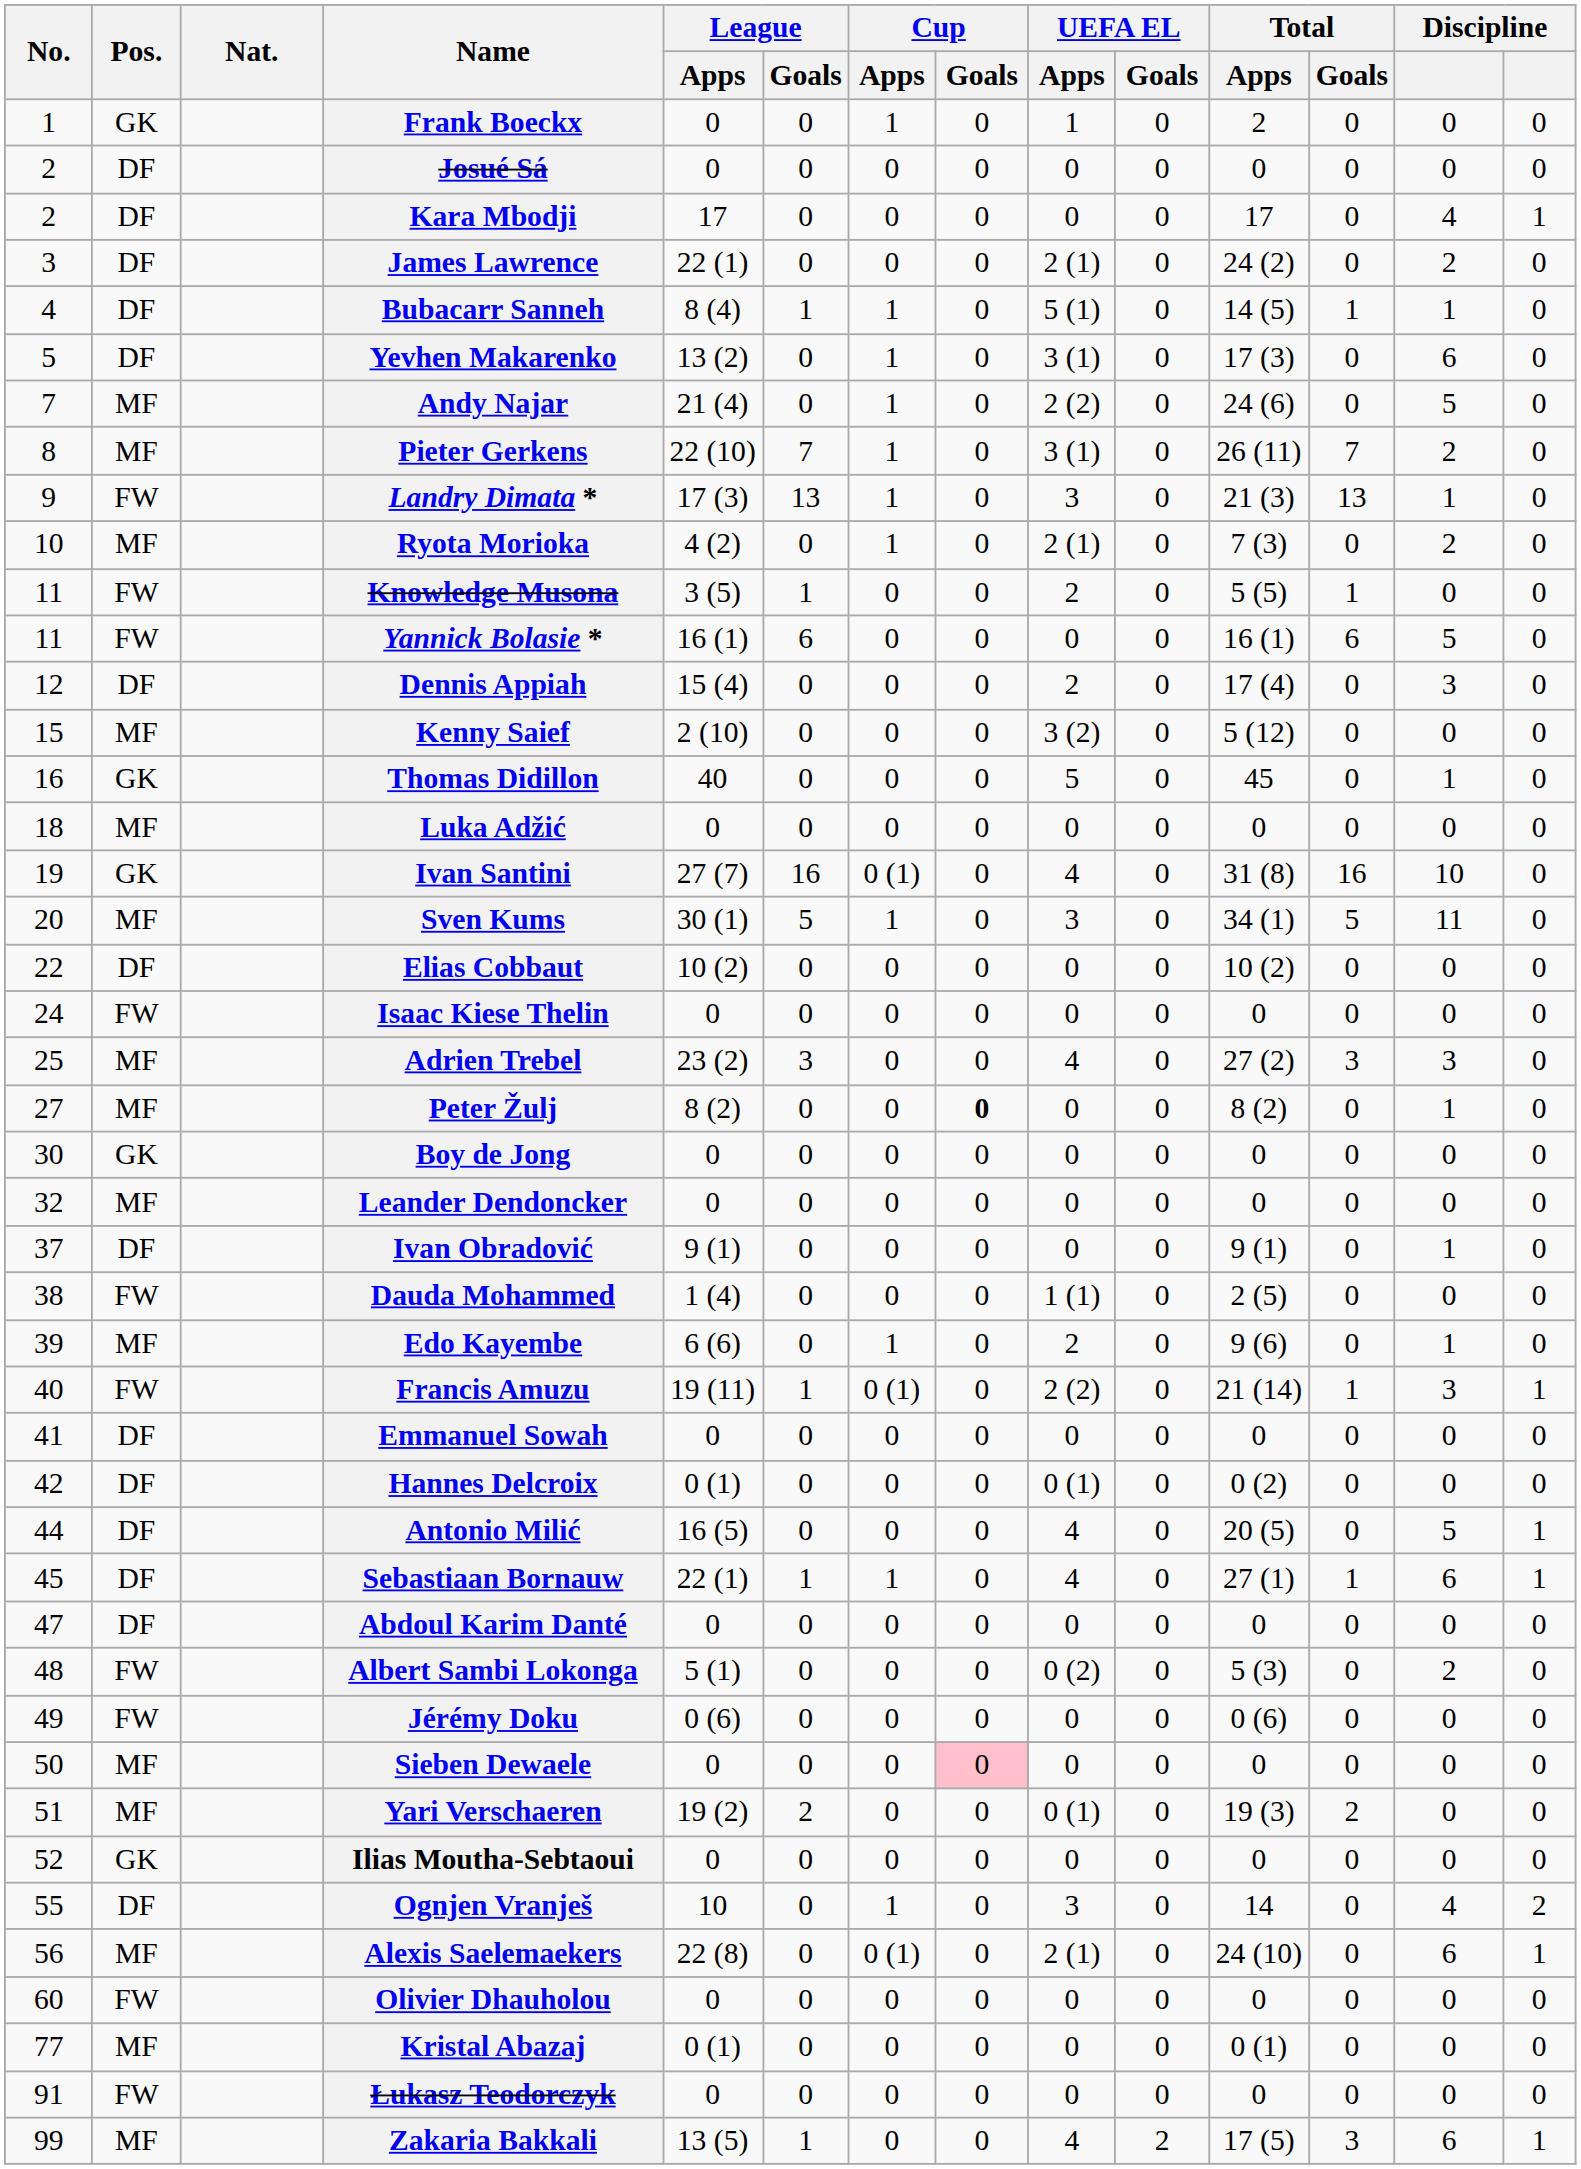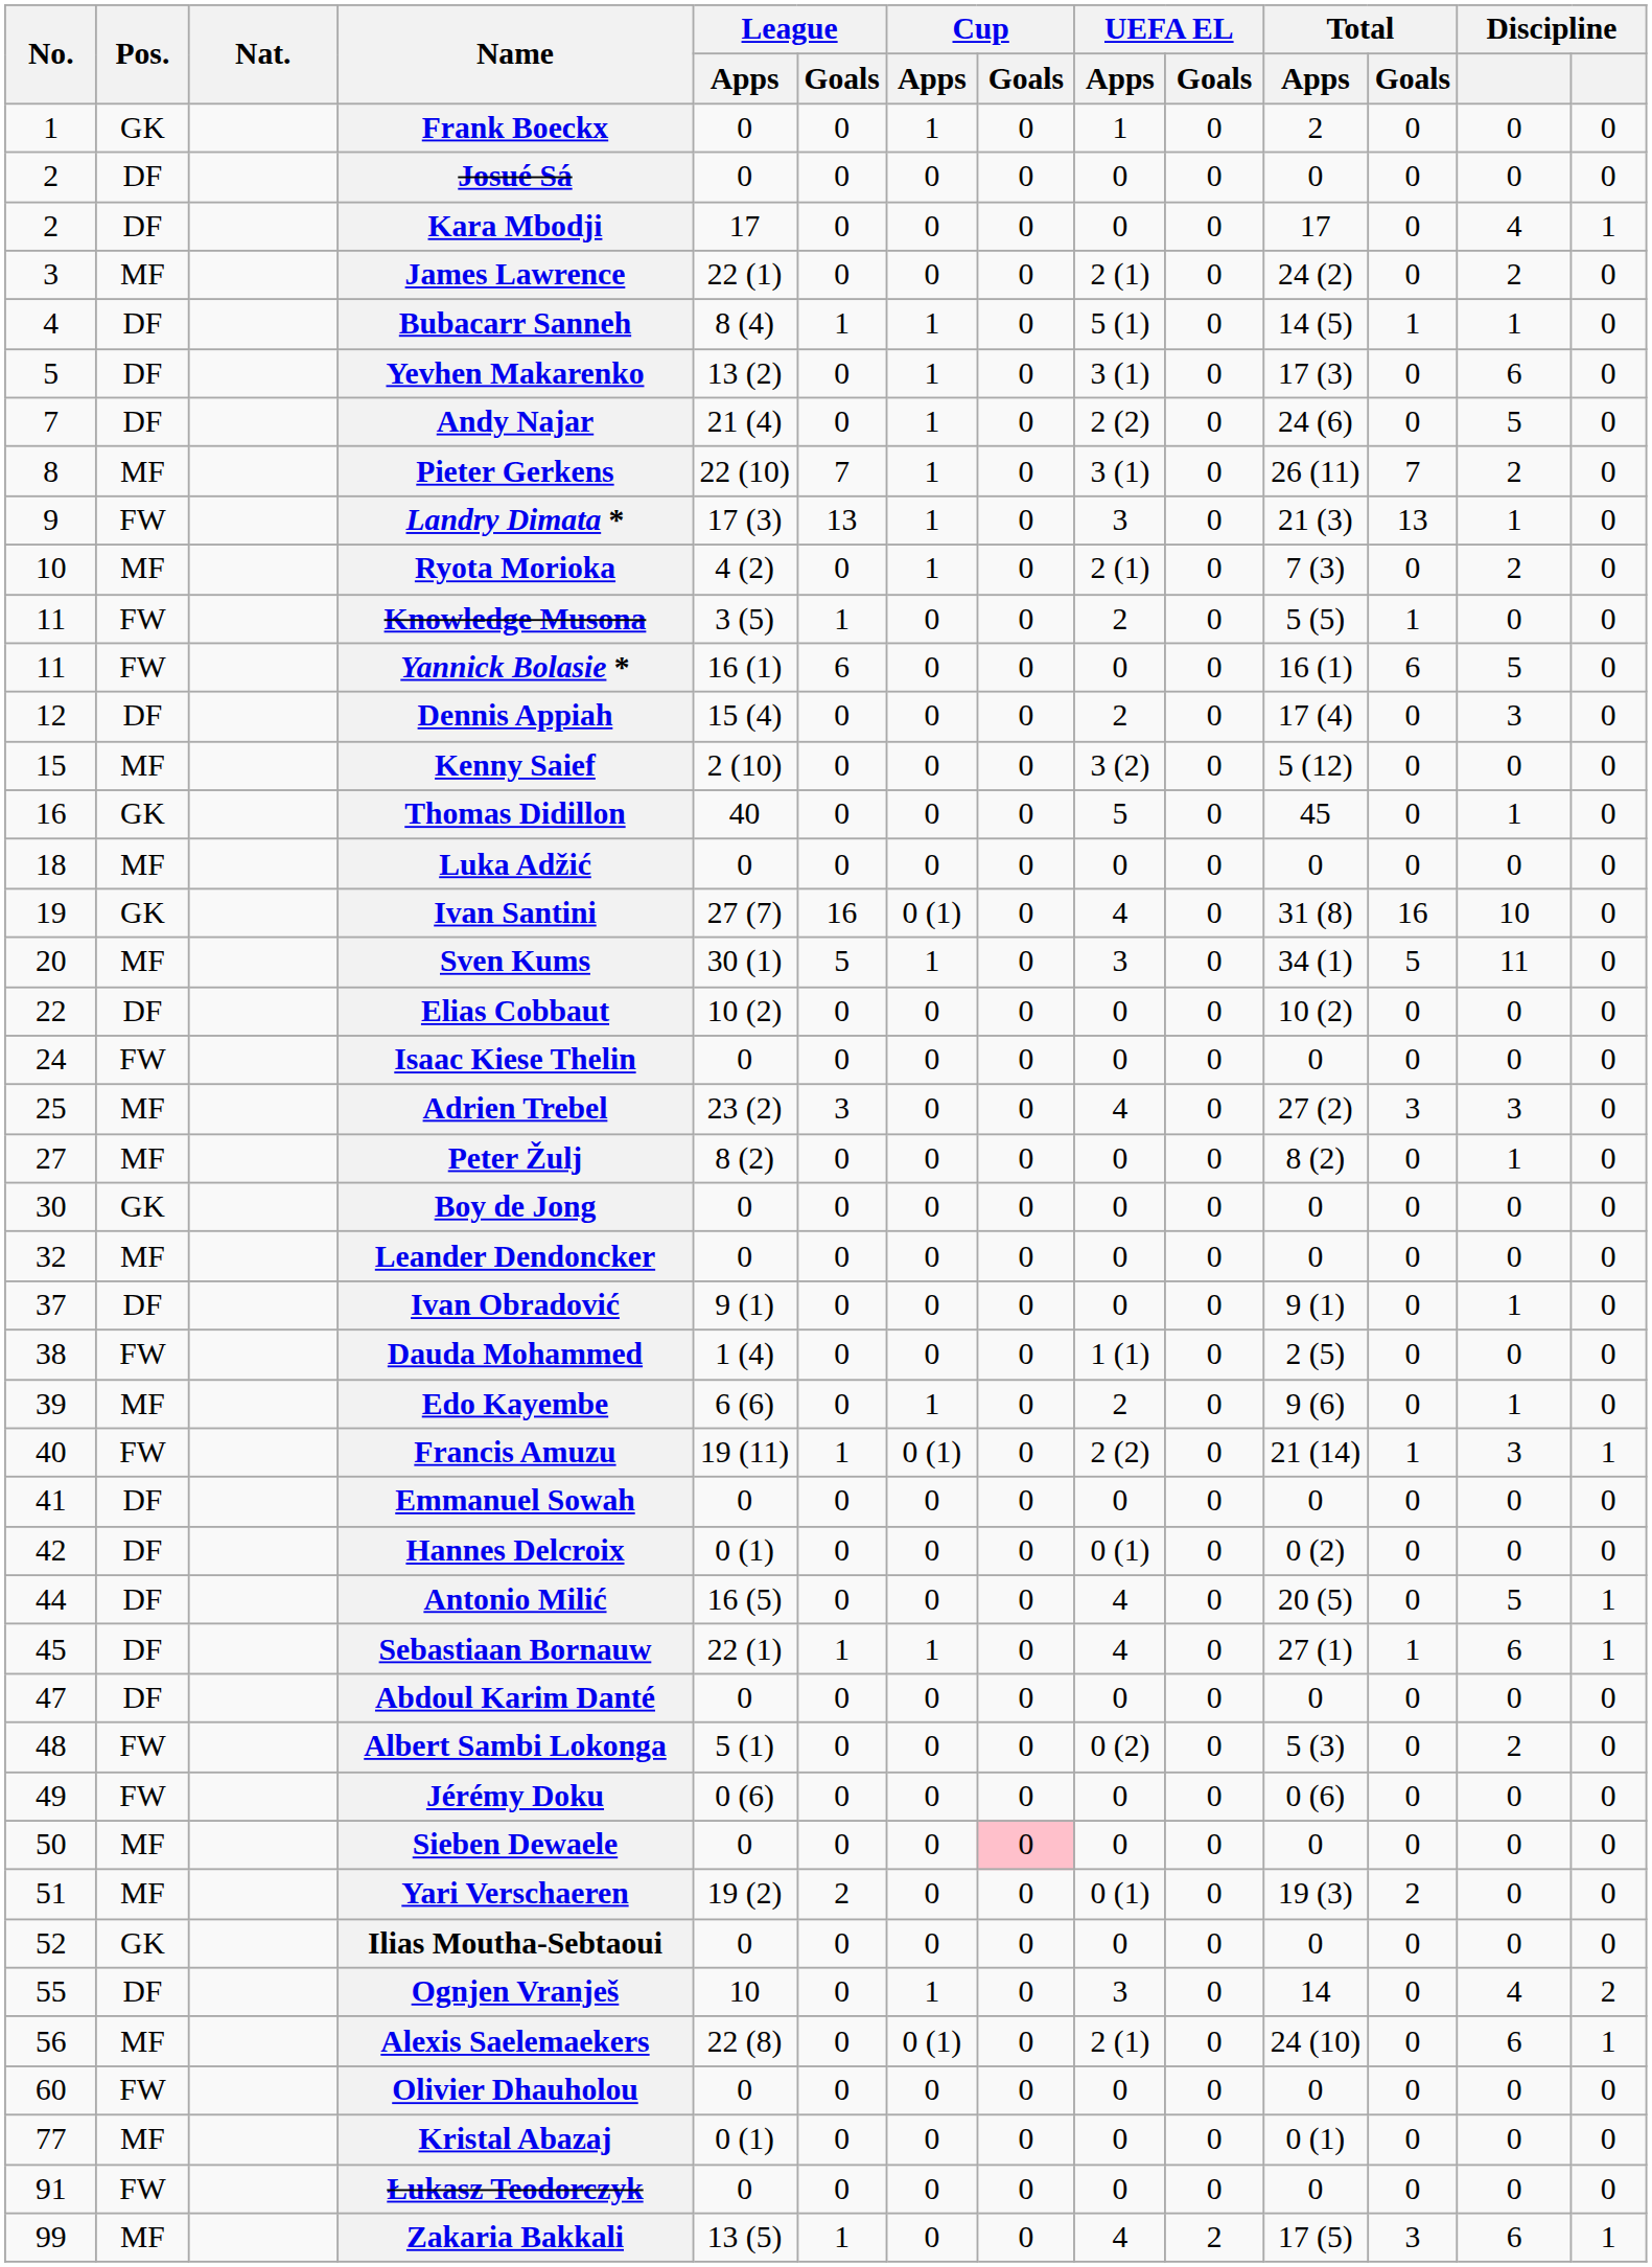James Lawrence | Pos.: DF -> MF
Andy Najar | Pos.: MF -> DF
Peter Žulj | Cup / Goals: bold -> normal
